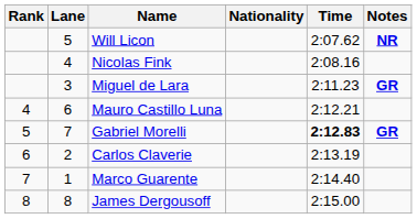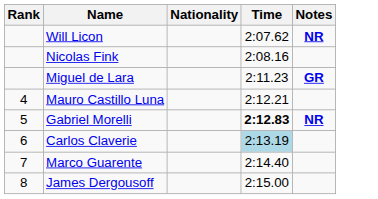- column: Lane | 5 | 4 | 3 | 6 | 7 | 2 | 1 | 8
Gabriel Morelli | Notes: GR -> NR
Carlos Claverie | Time: no background -> lightblue background
